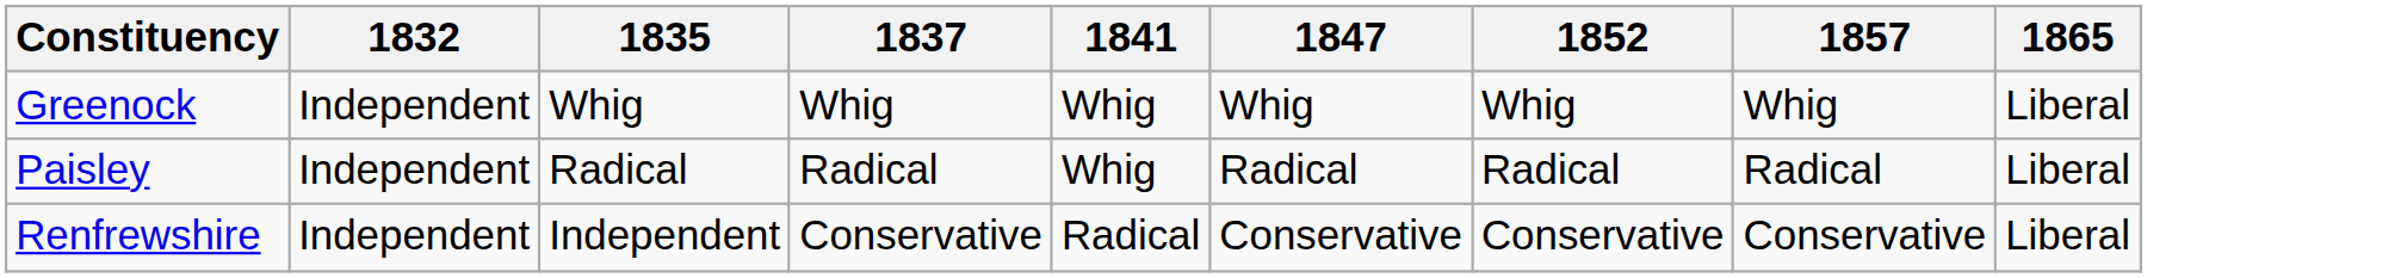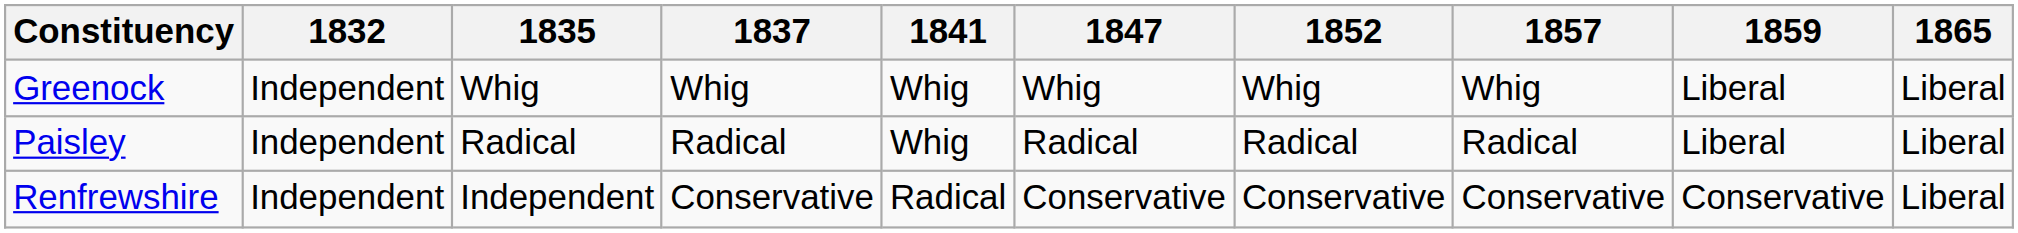+ column: 1859 | Liberal | Liberal | Conservative
